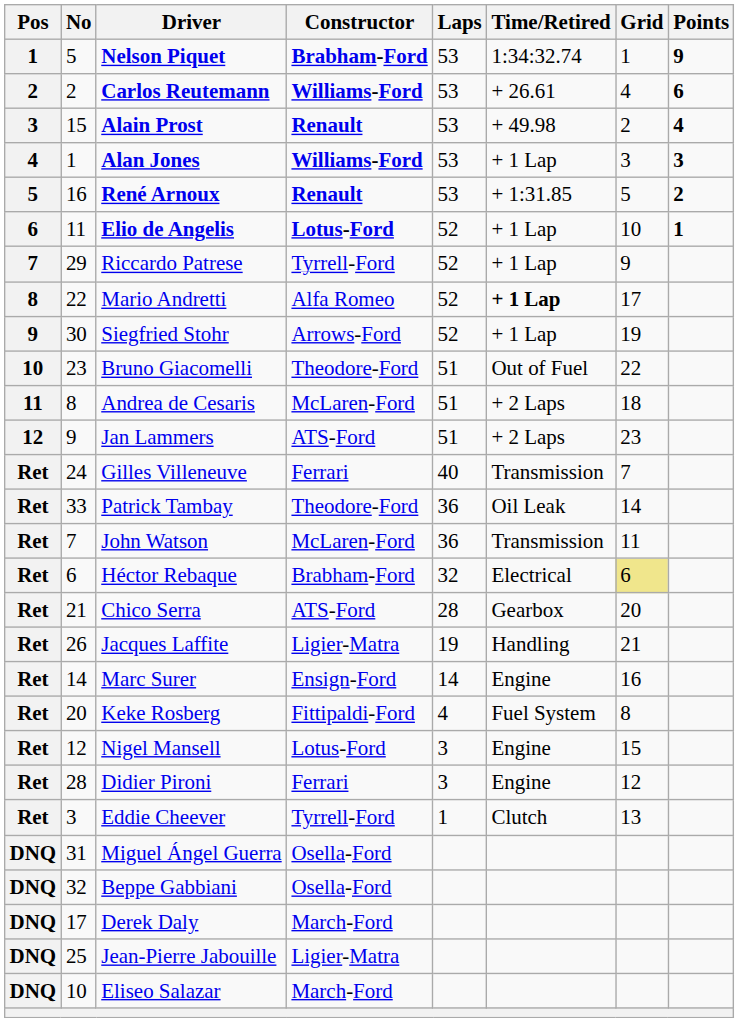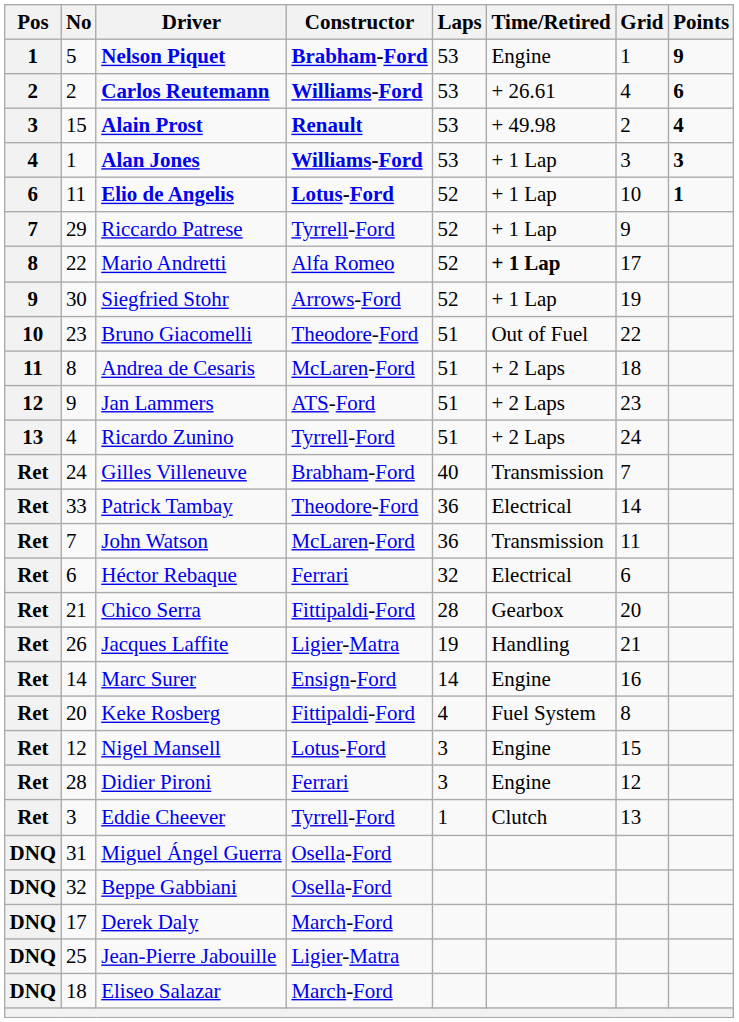Nelson Piquet | Time/Retired: 1:34:32.74 -> Engine
- row: 5 | 16 | René Arnoux | Renault | 53 | + 1:31.85 | 5 | 2
+ row: 13 | 4 | Ricardo Zunino | Tyrrell-Ford | 51 | + 2 Laps | 24
Gilles Villeneuve | Constructor: Ferrari -> Brabham-Ford
Patrick Tambay | Time/Retired: Oil Leak -> Electrical
Héctor Rebaque | Constructor: Brabham-Ford -> Ferrari
Héctor Rebaque | Grid: khaki background -> no background
Chico Serra | Constructor: ATS-Ford -> Fittipaldi-Ford
Eliseo Salazar | No: 10 -> 18
